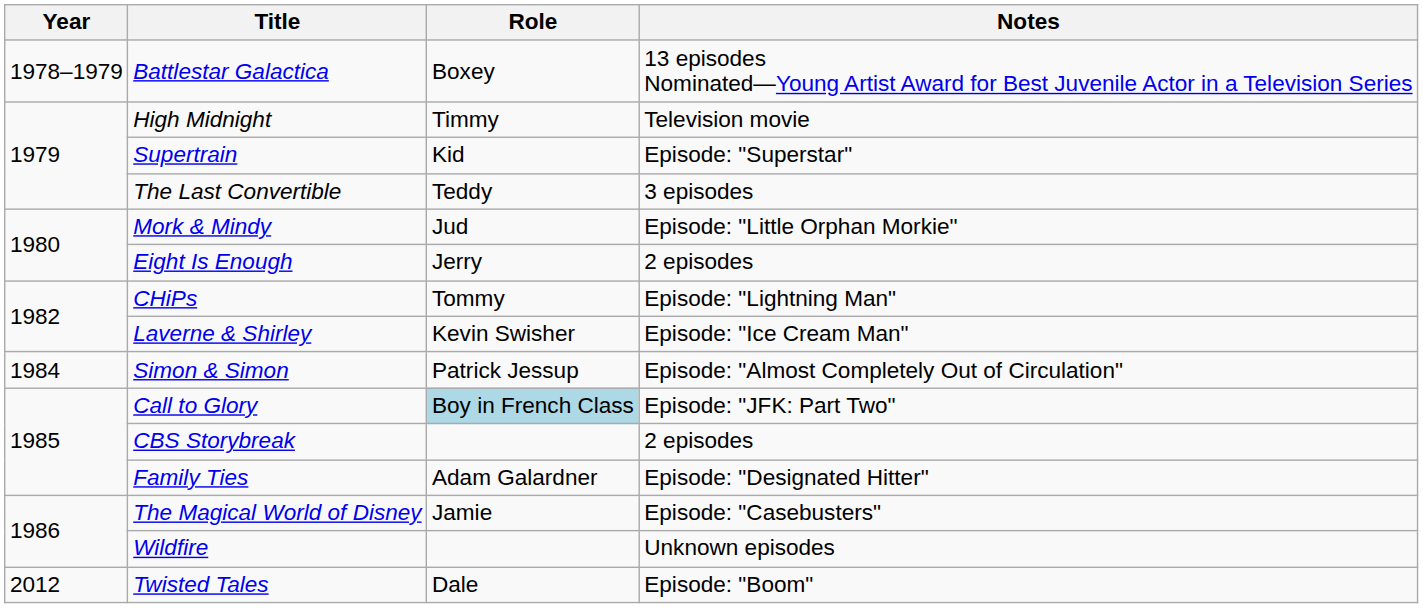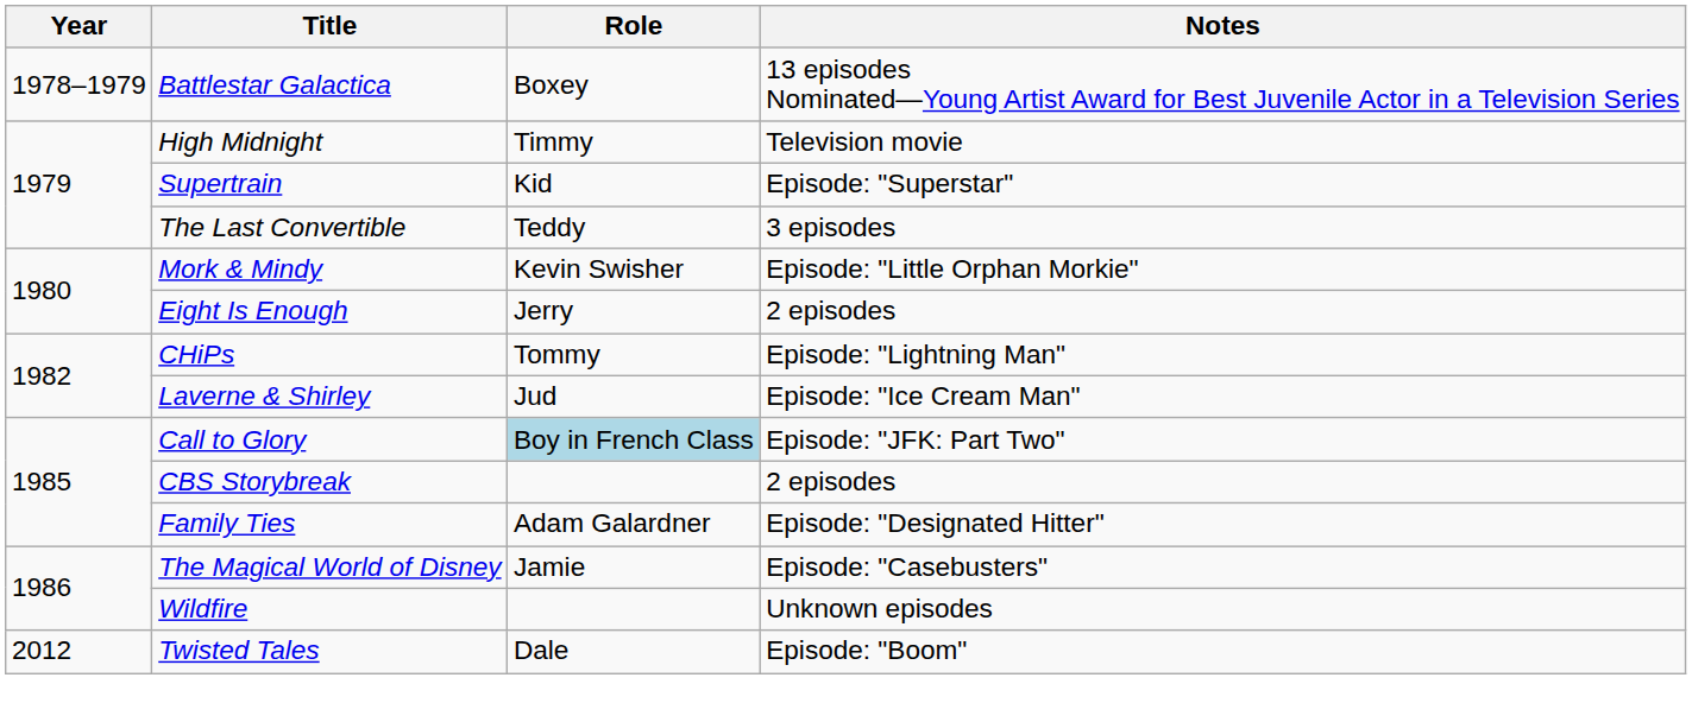Mork & Mindy | Role: Jud -> Kevin Swisher
Laverne & Shirley | Role: Kevin Swisher -> Jud
- row: 1984 | Simon & Simon | Patrick Jessup | Episode: "Almost Completely Out of Circulation"
